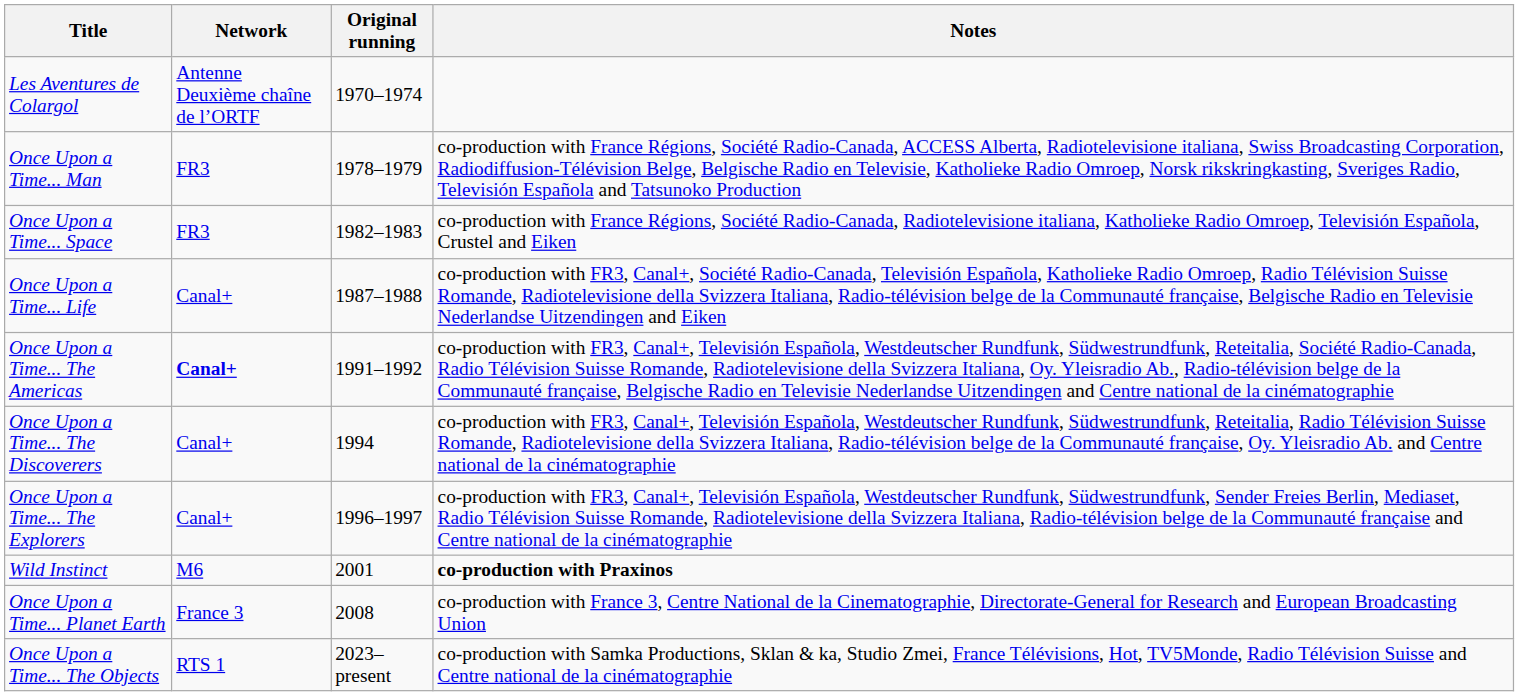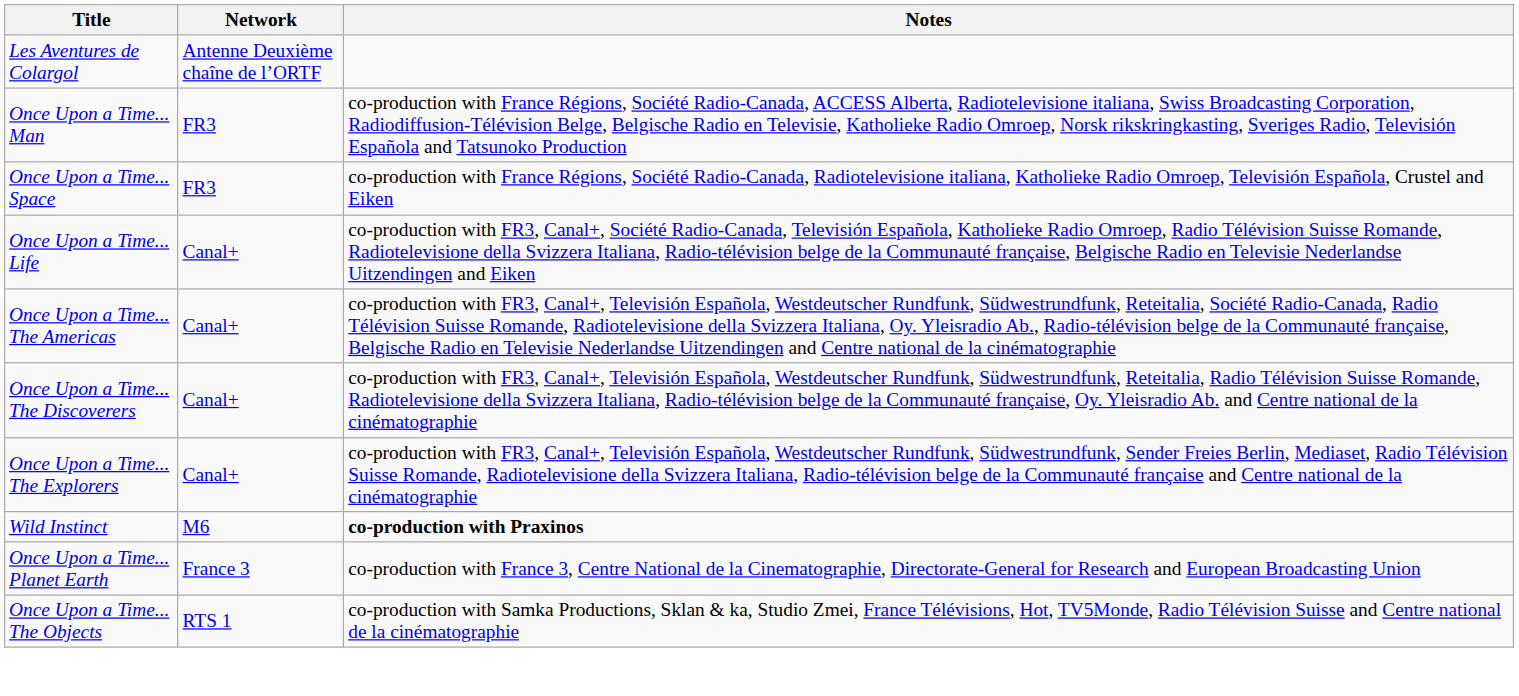- column: Original running | 1970–1974 | 1978–1979 | 1982–1983 | 1987–1988 | 1991–1992 | 1994 | 1996–1997 | 2001 | 2008 | 2023–present
Once Upon a Time... The Americas | Network: bold -> normal
